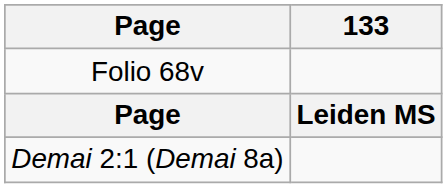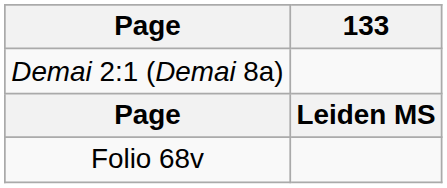rows swapped: Folio 68v <-> Demai 2:1 (Demai 8a)
